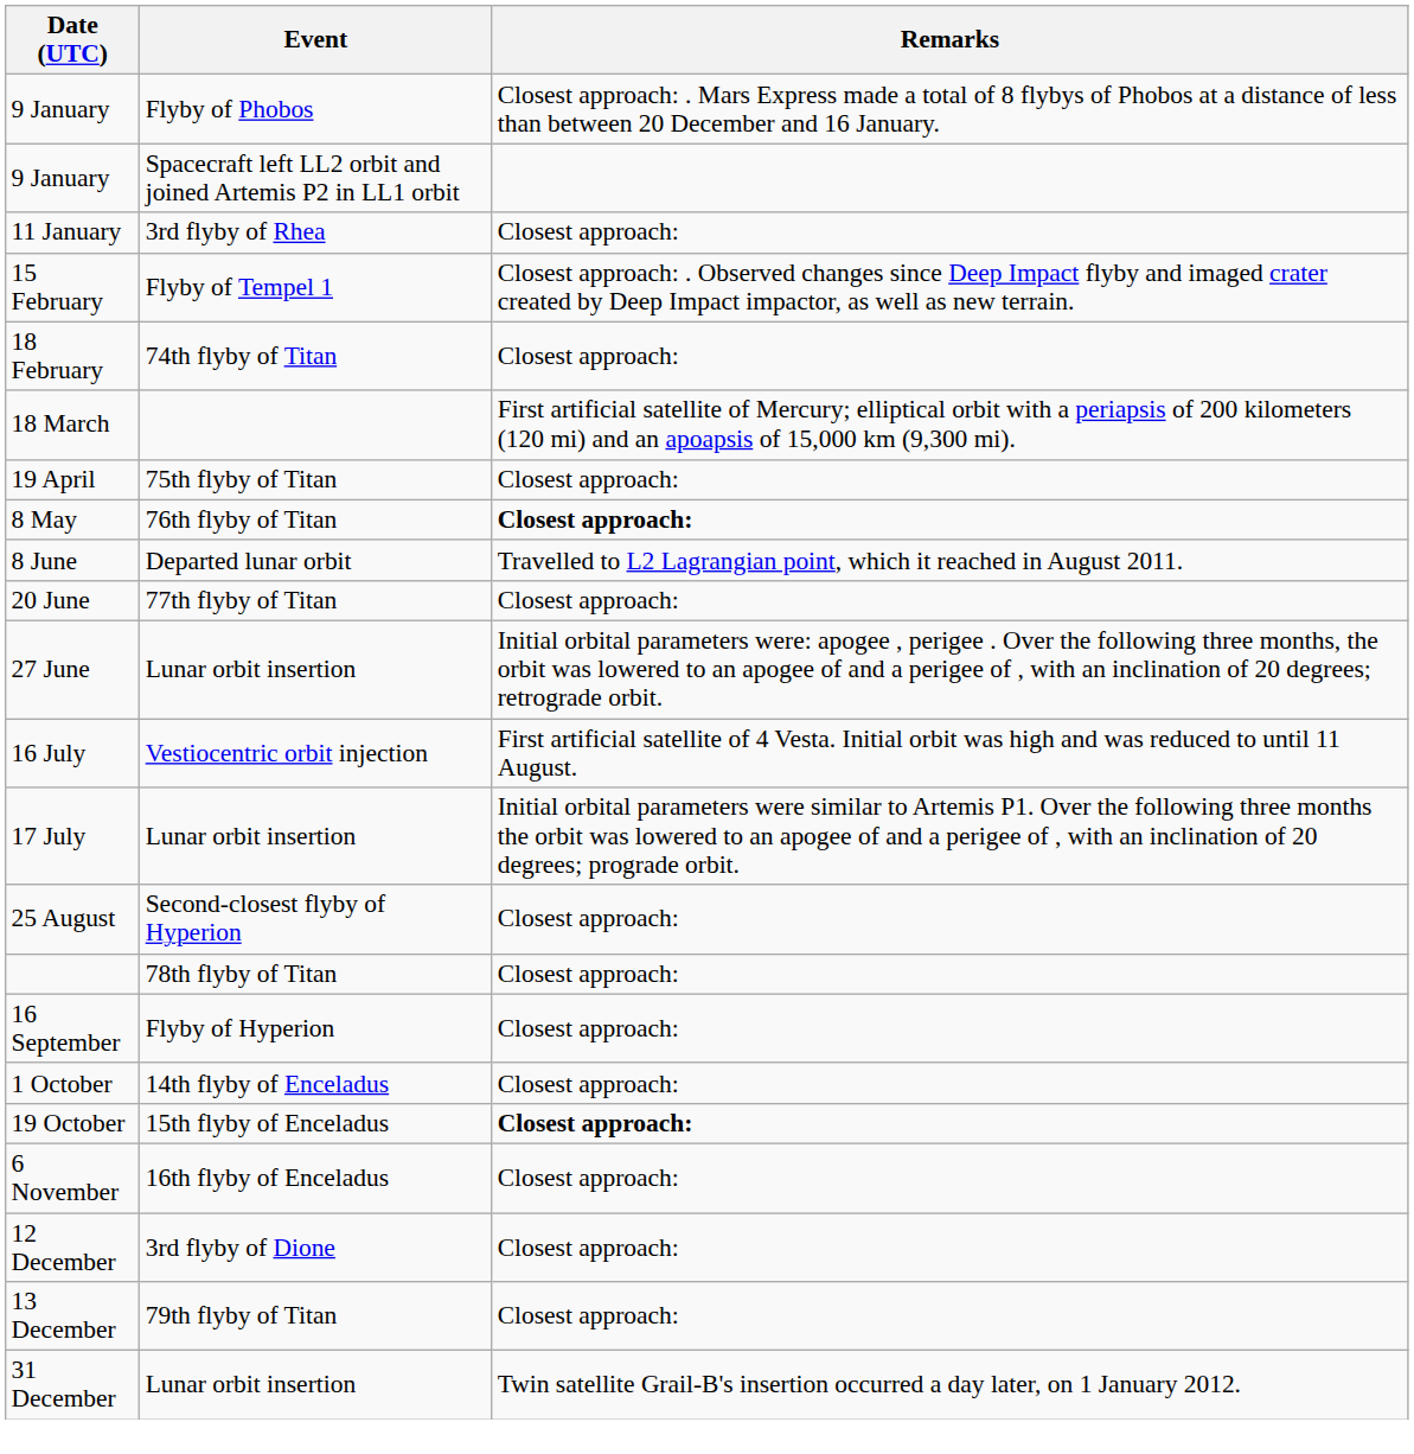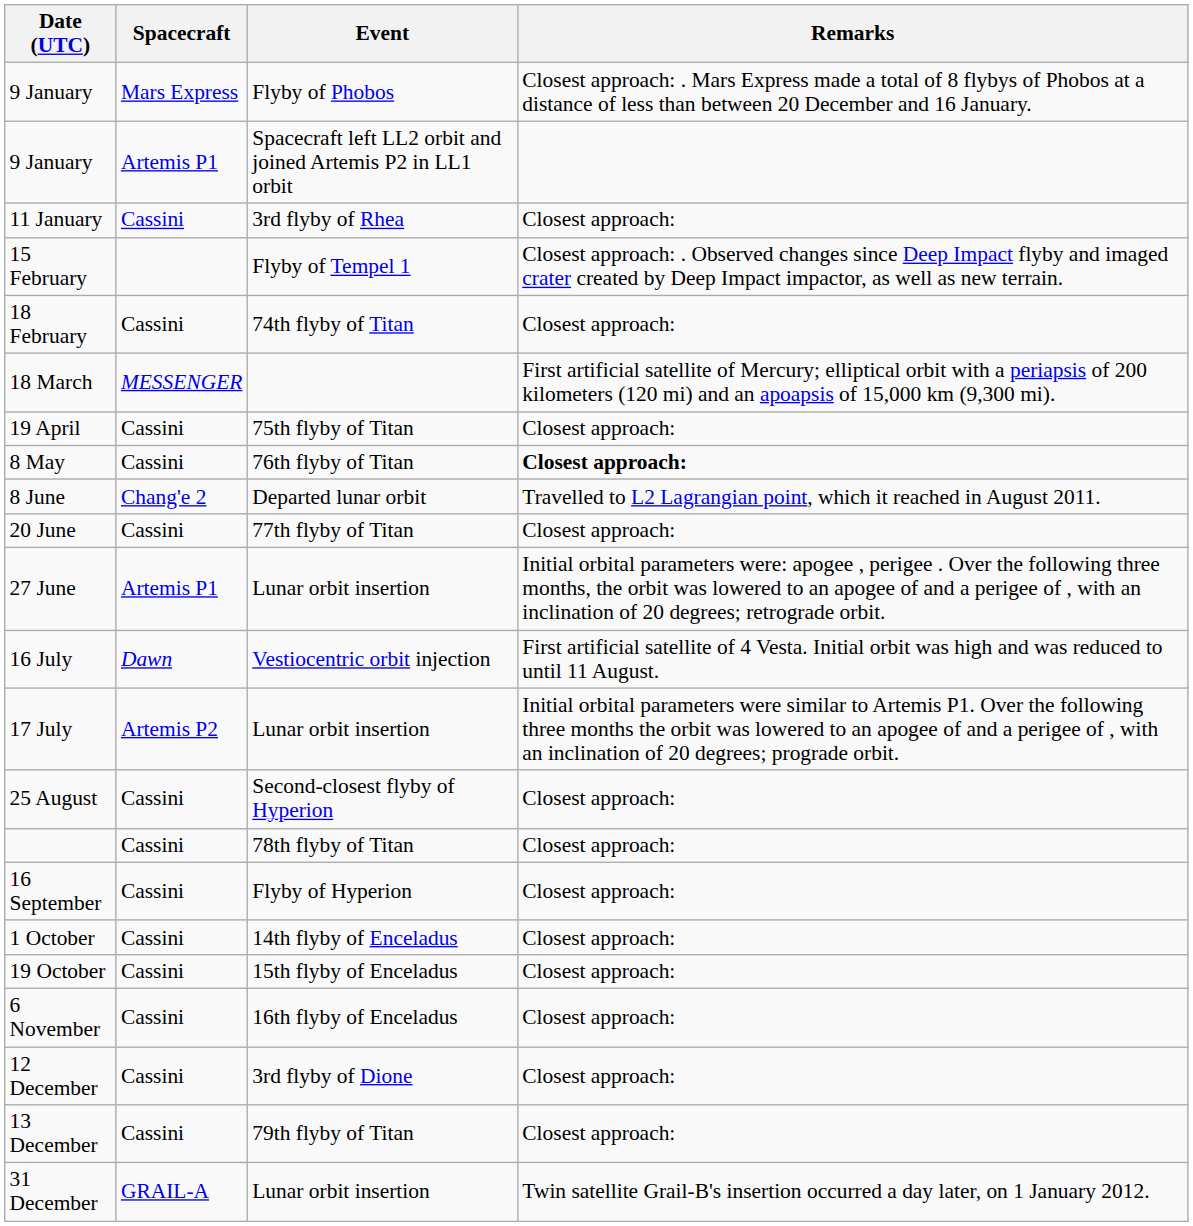+ column: Spacecraft | Mars Express | Artemis P1 | Cassini | Cassini | MESSENGER | Cassini | Cassini | Chang'e 2 | Cassini | Artemis P1 | Dawn | Artemis P2 | Cassini | Cassini | Cassini | Cassini | Cassini | Cassini | Cassini | Cassini | GRAIL-A
19 October | Remarks: bold -> normal
